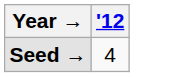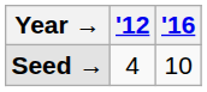+ column: '16 | 10
